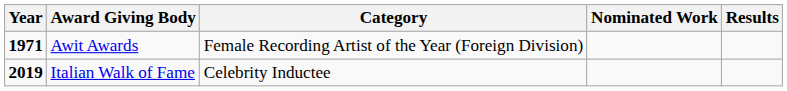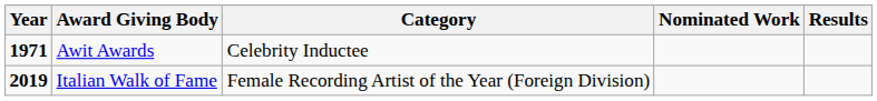Awit Awards | Category: Female Recording Artist of the Year (Foreign Division) -> Celebrity Inductee
Italian Walk of Fame | Category: Celebrity Inductee -> Female Recording Artist of the Year (Foreign Division)
